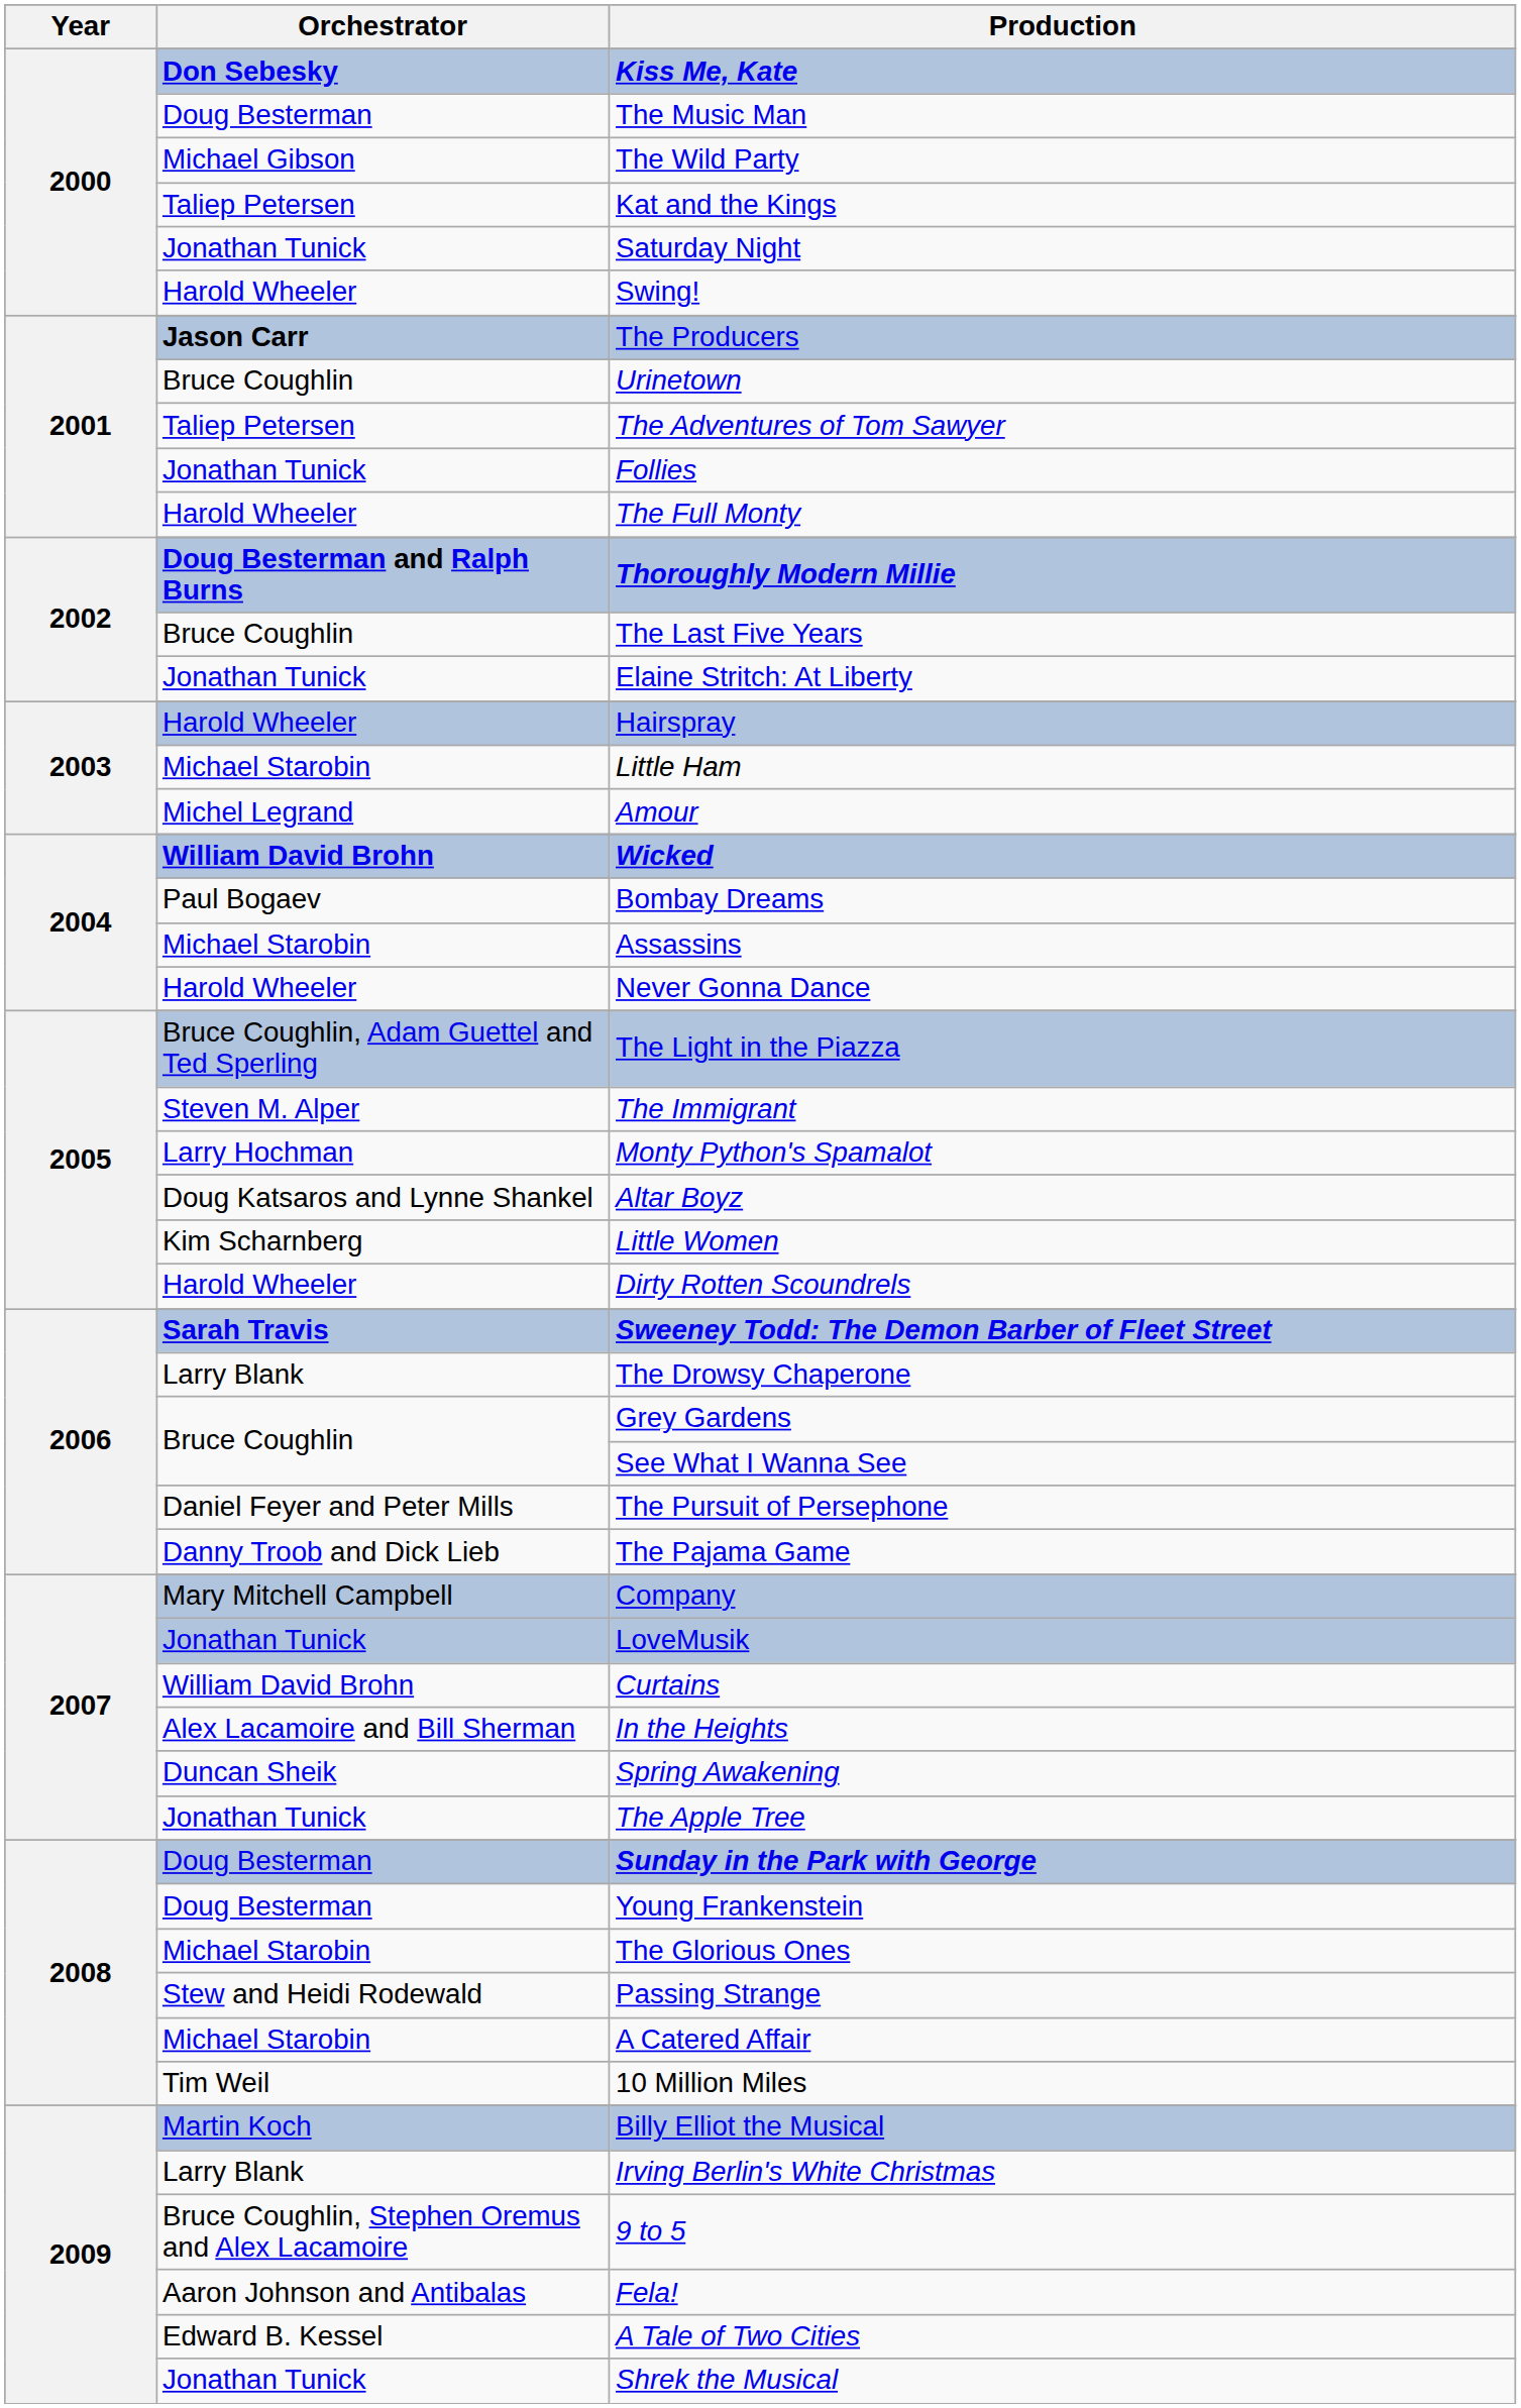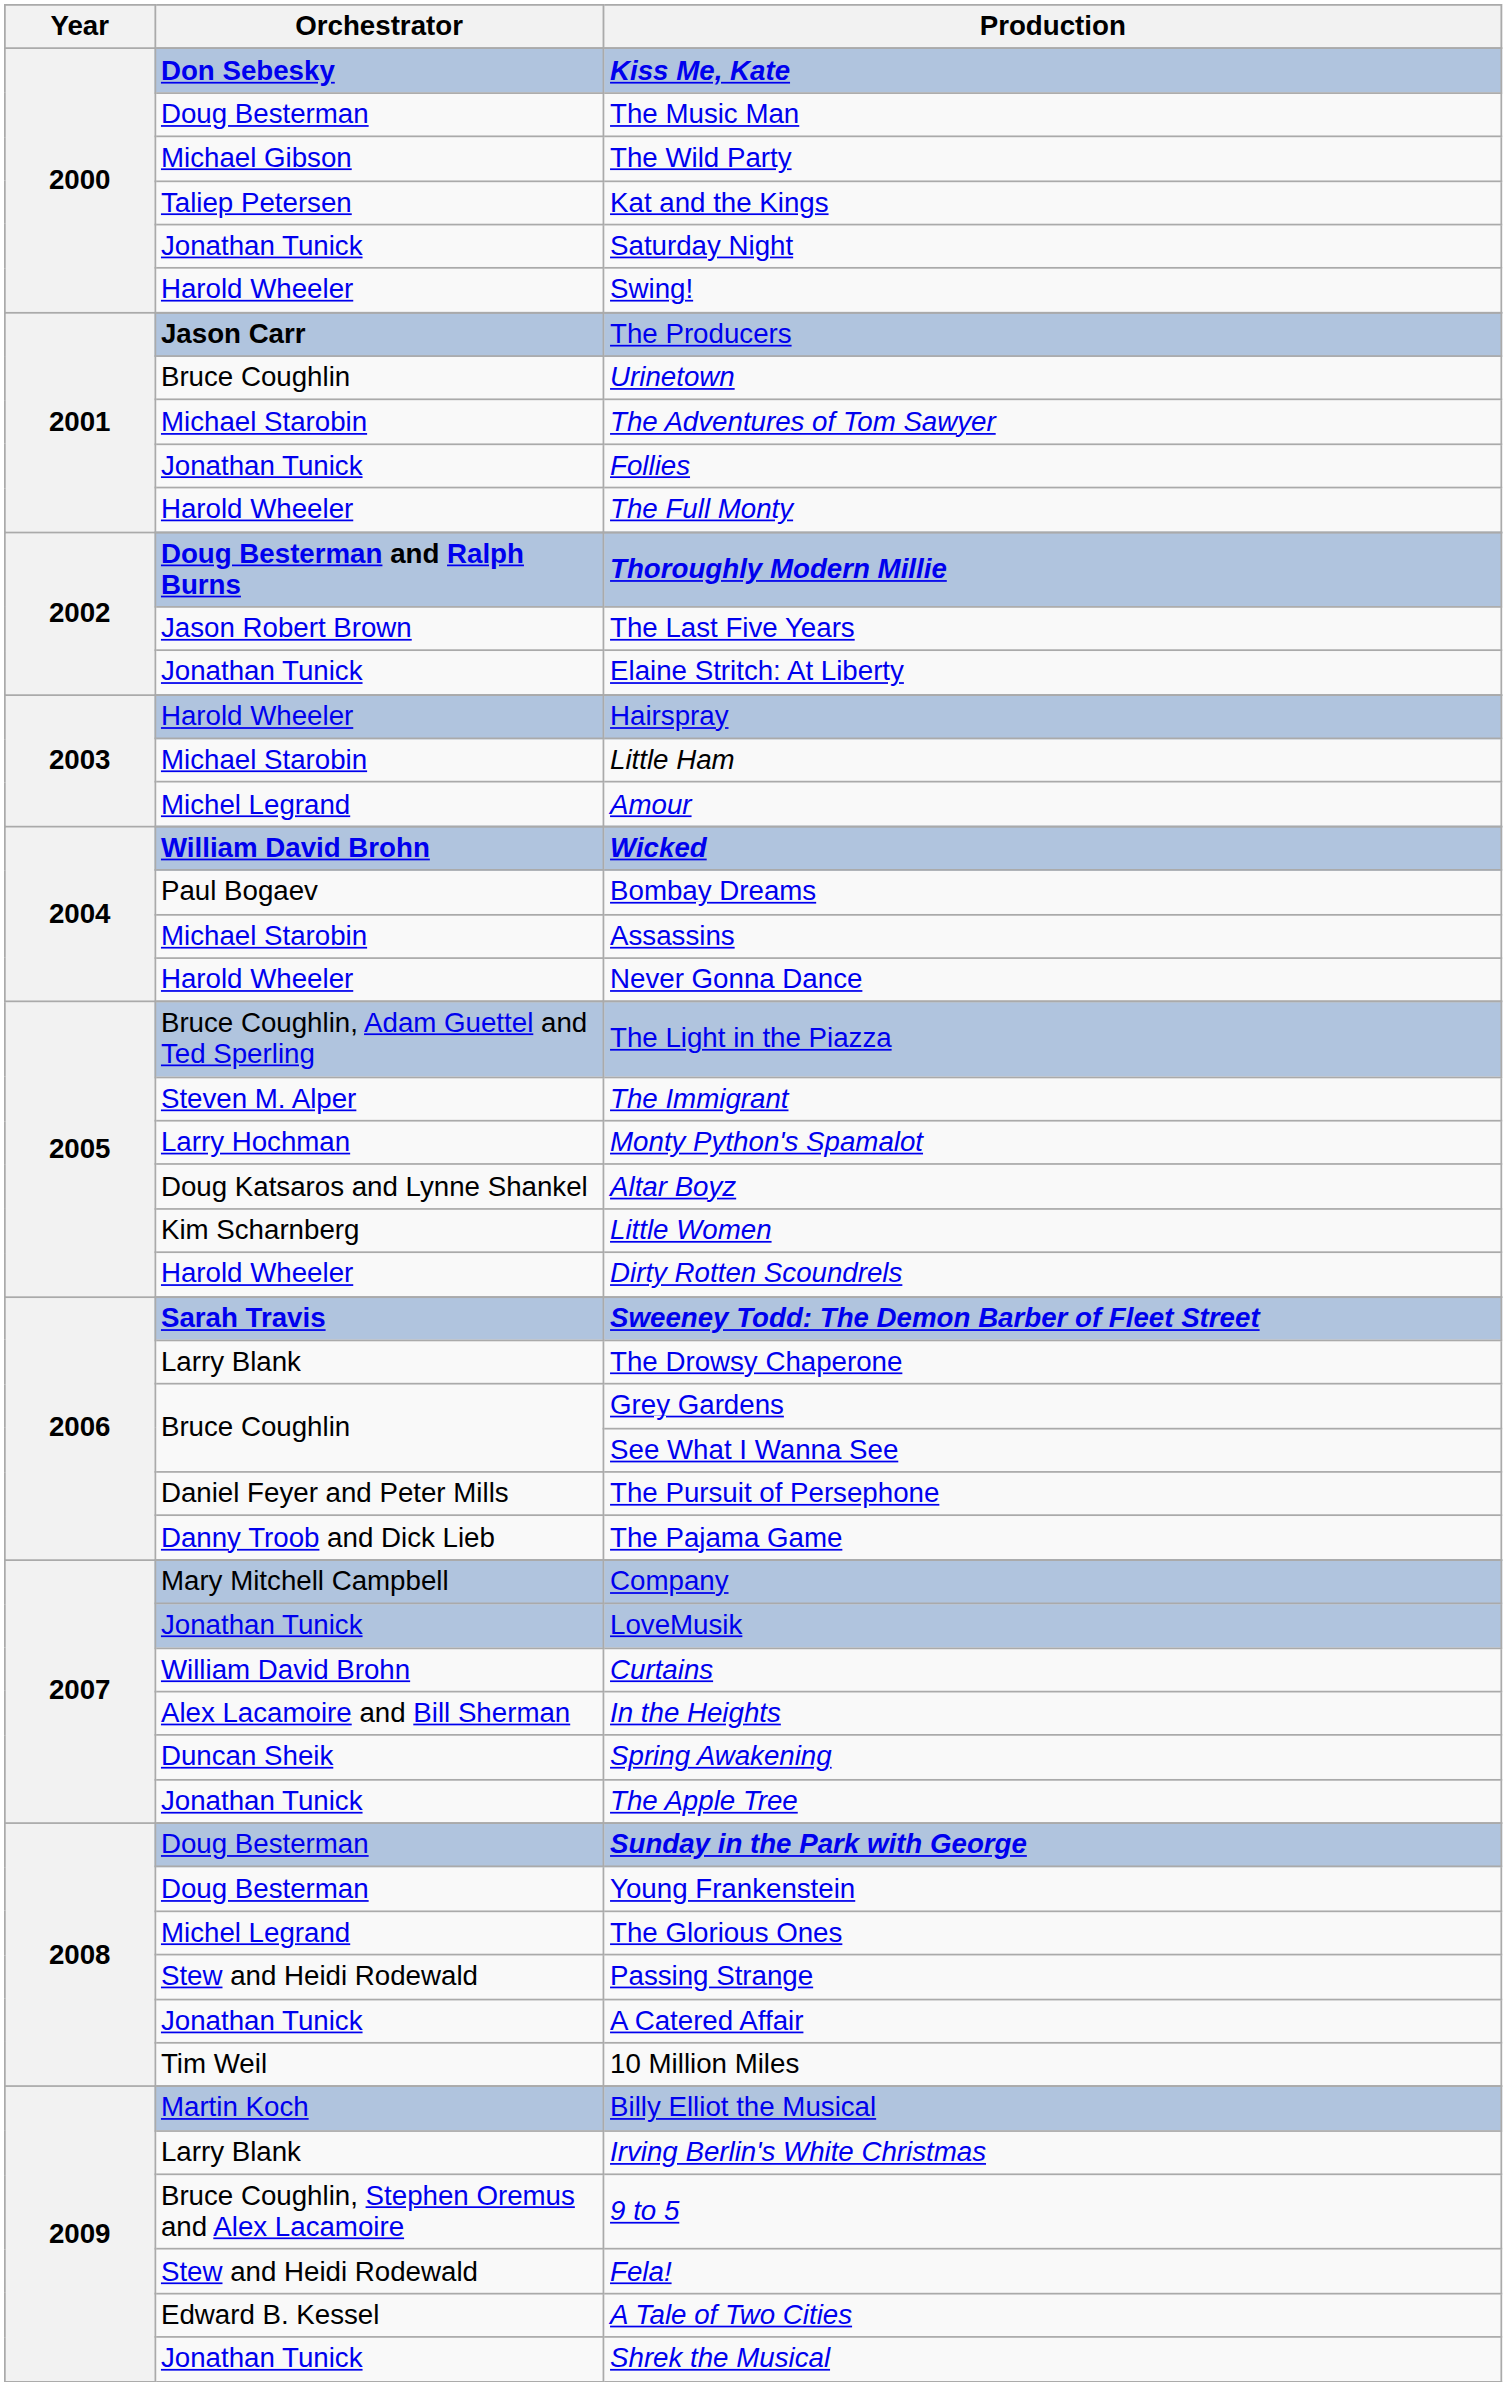The Adventures of Tom Sawyer | Orchestrator: Taliep Petersen -> Michael Starobin
The Last Five Years | Orchestrator: Bruce Coughlin -> Jason Robert Brown
The Glorious Ones | Orchestrator: Michael Starobin -> Michel Legrand
A Catered Affair | Orchestrator: Michael Starobin -> Jonathan Tunick
Fela! | Orchestrator: Aaron Johnson and Antibalas -> Stew and Heidi Rodewald
